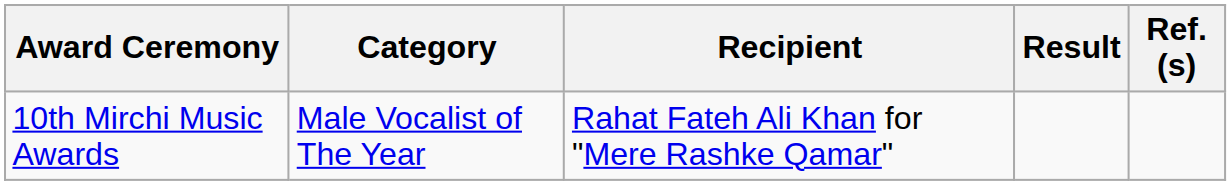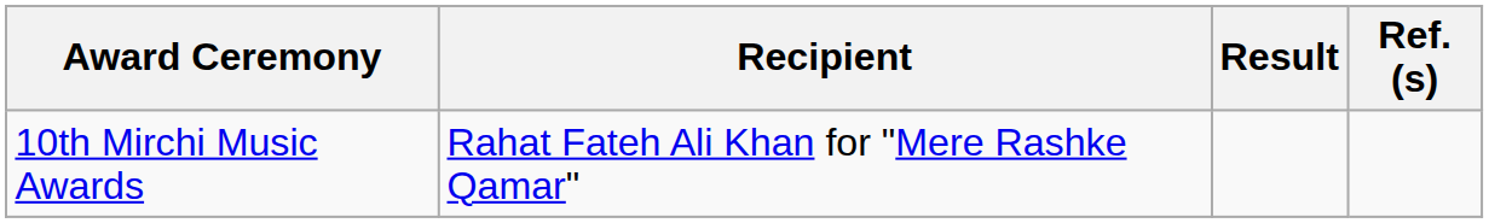- column: Category | Male Vocalist of The Year
